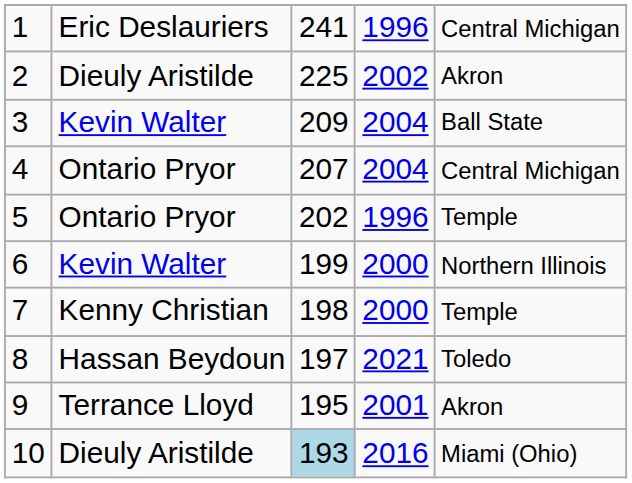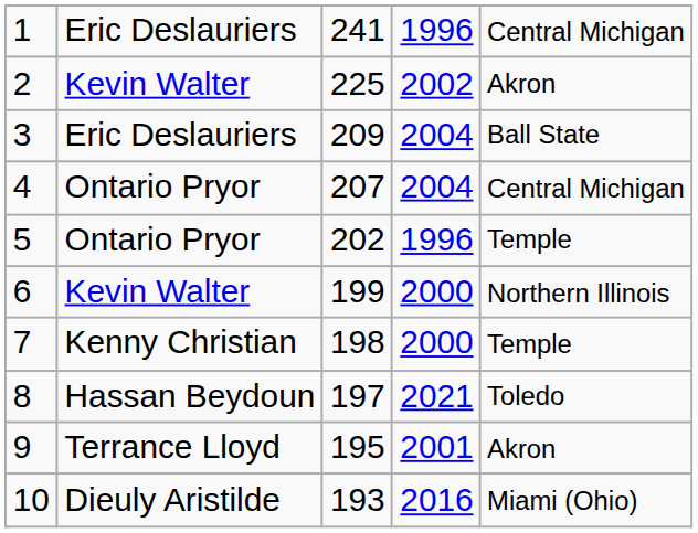2 | column 2: Dieuly Aristilde -> Kevin Walter
3 | column 2: Kevin Walter -> Eric Deslauriers
10 | column 3: lightblue background -> no background
